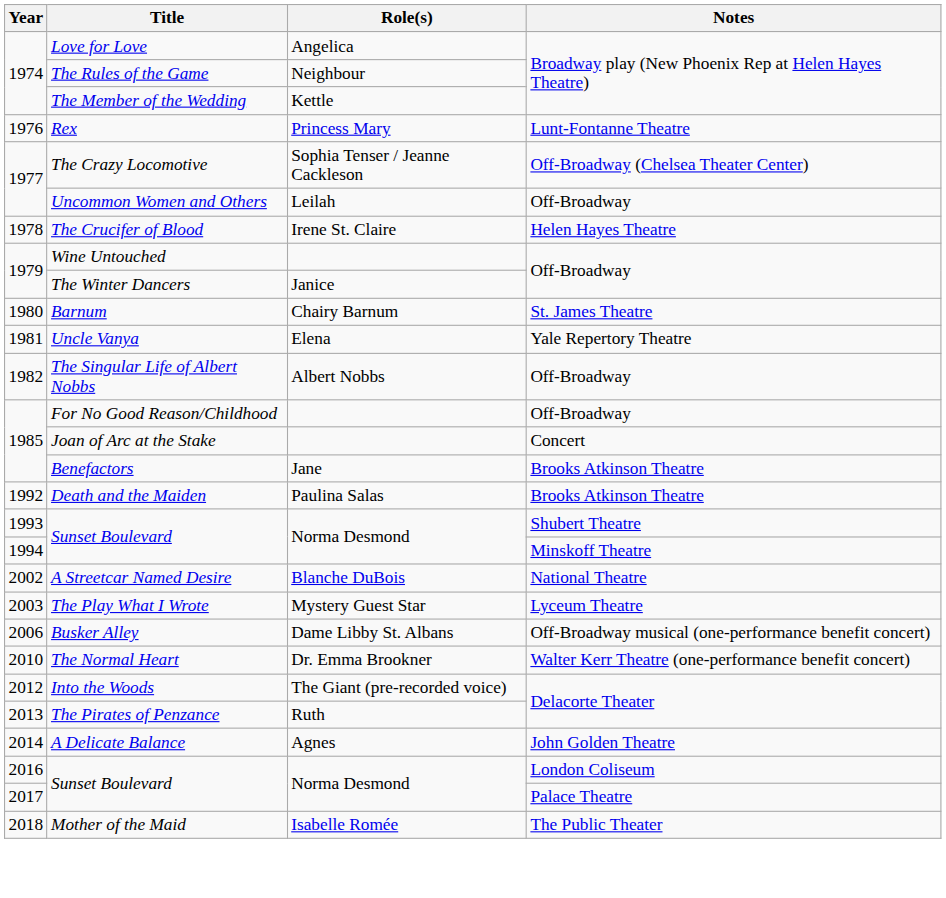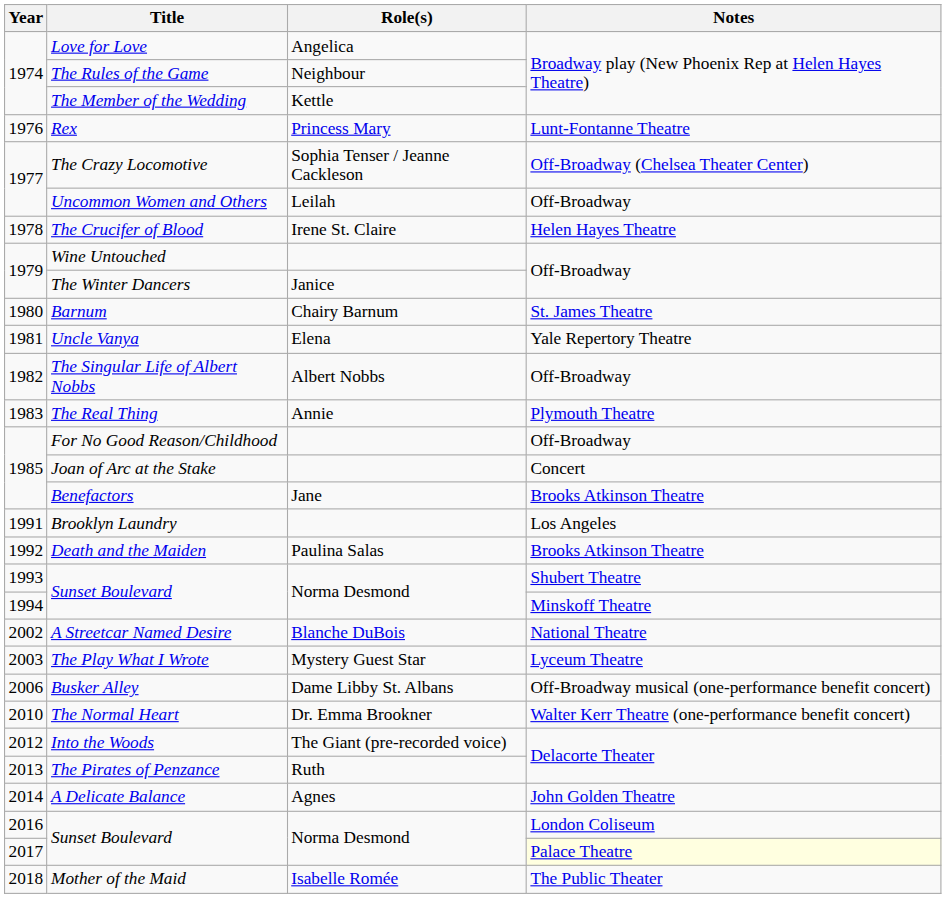+ row: 1983 | The Real Thing | Annie | Plymouth Theatre
+ row: 1991 | Brooklyn Laundry | Los Angeles
2017 / Sunset Boulevard | Notes: no background -> lightyellow background
